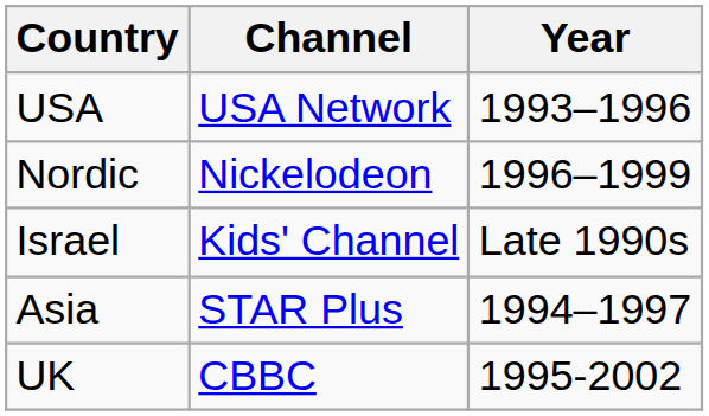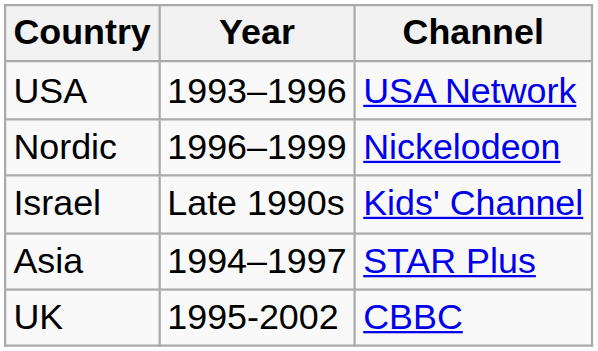columns swapped: Channel <-> Year
